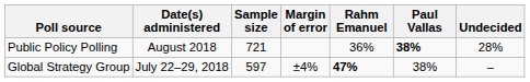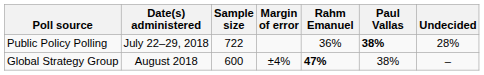Public Policy Polling | Date(s) administered: August 2018 -> July 22–29, 2018
Public Policy Polling | Sample size: 721 -> 722
Global Strategy Group | Date(s) administered: July 22–29, 2018 -> August 2018
Global Strategy Group | Sample size: 597 -> 600
